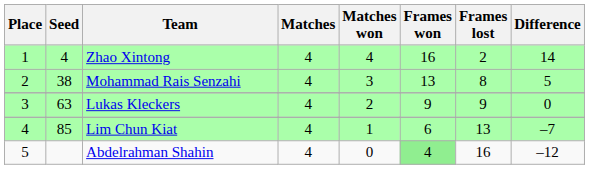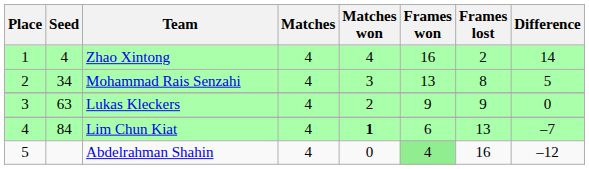Mohammad Rais Senzahi | Seed: 38 -> 34
Lim Chun Kiat | Seed: 85 -> 84
Lim Chun Kiat | Matches won: normal -> bold
